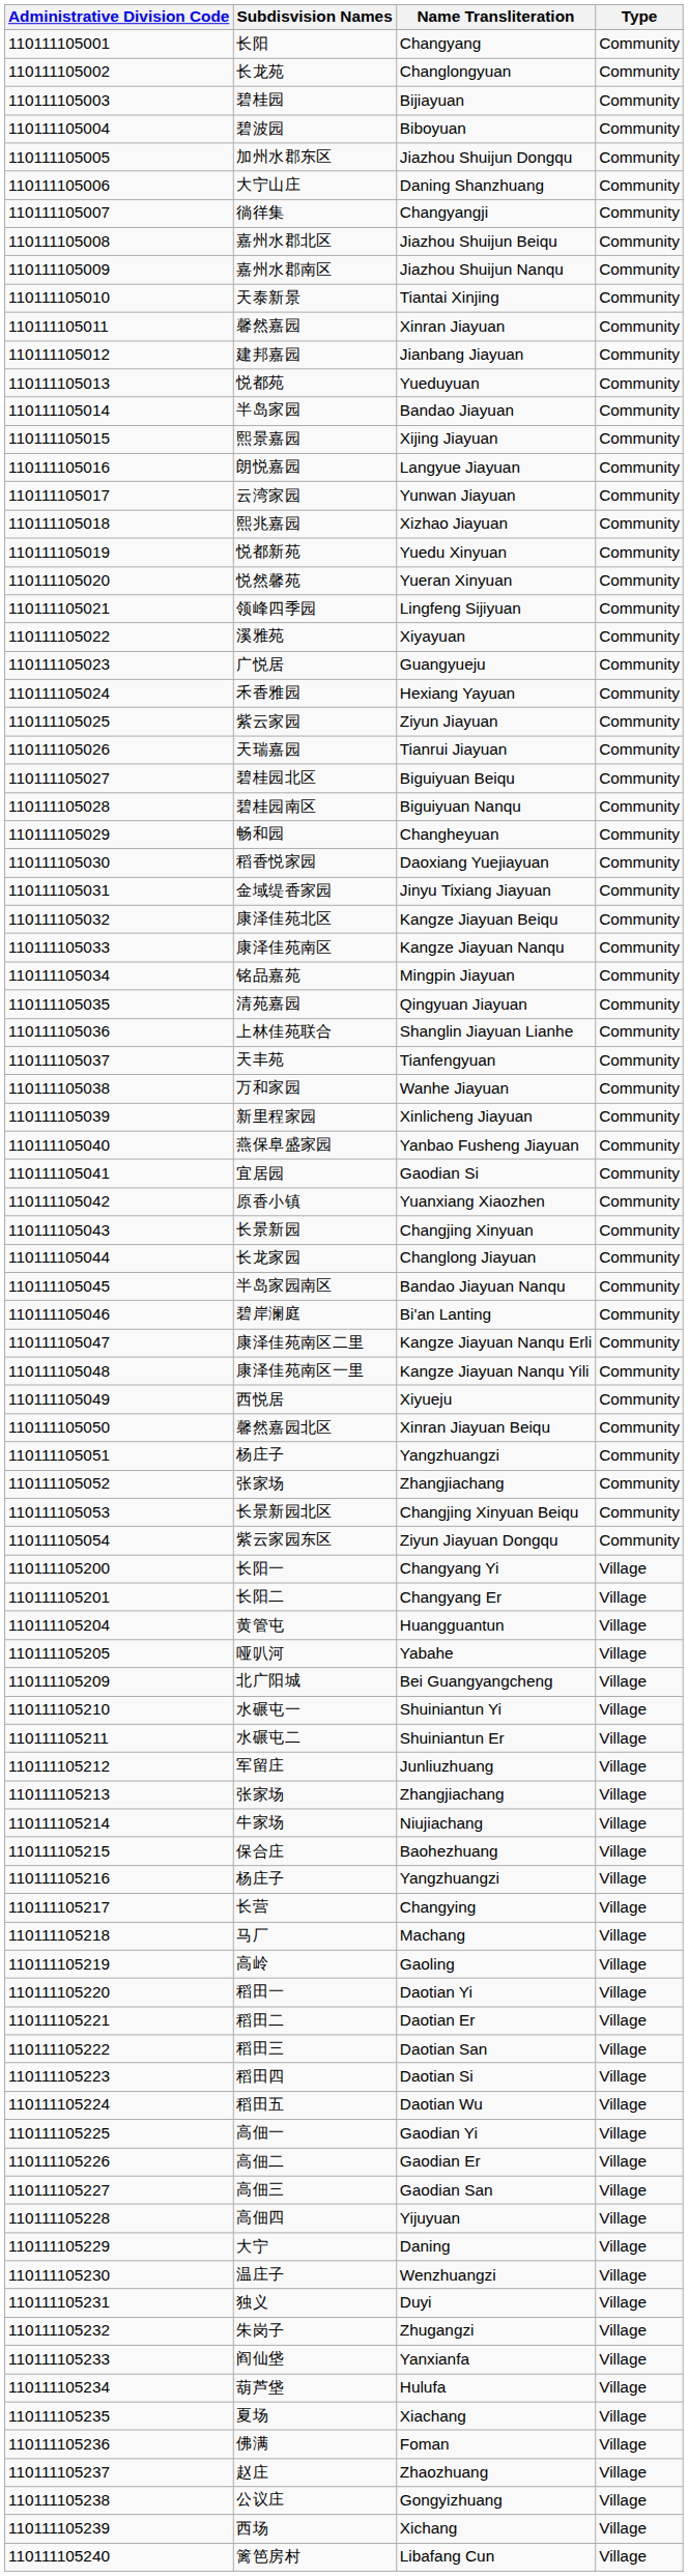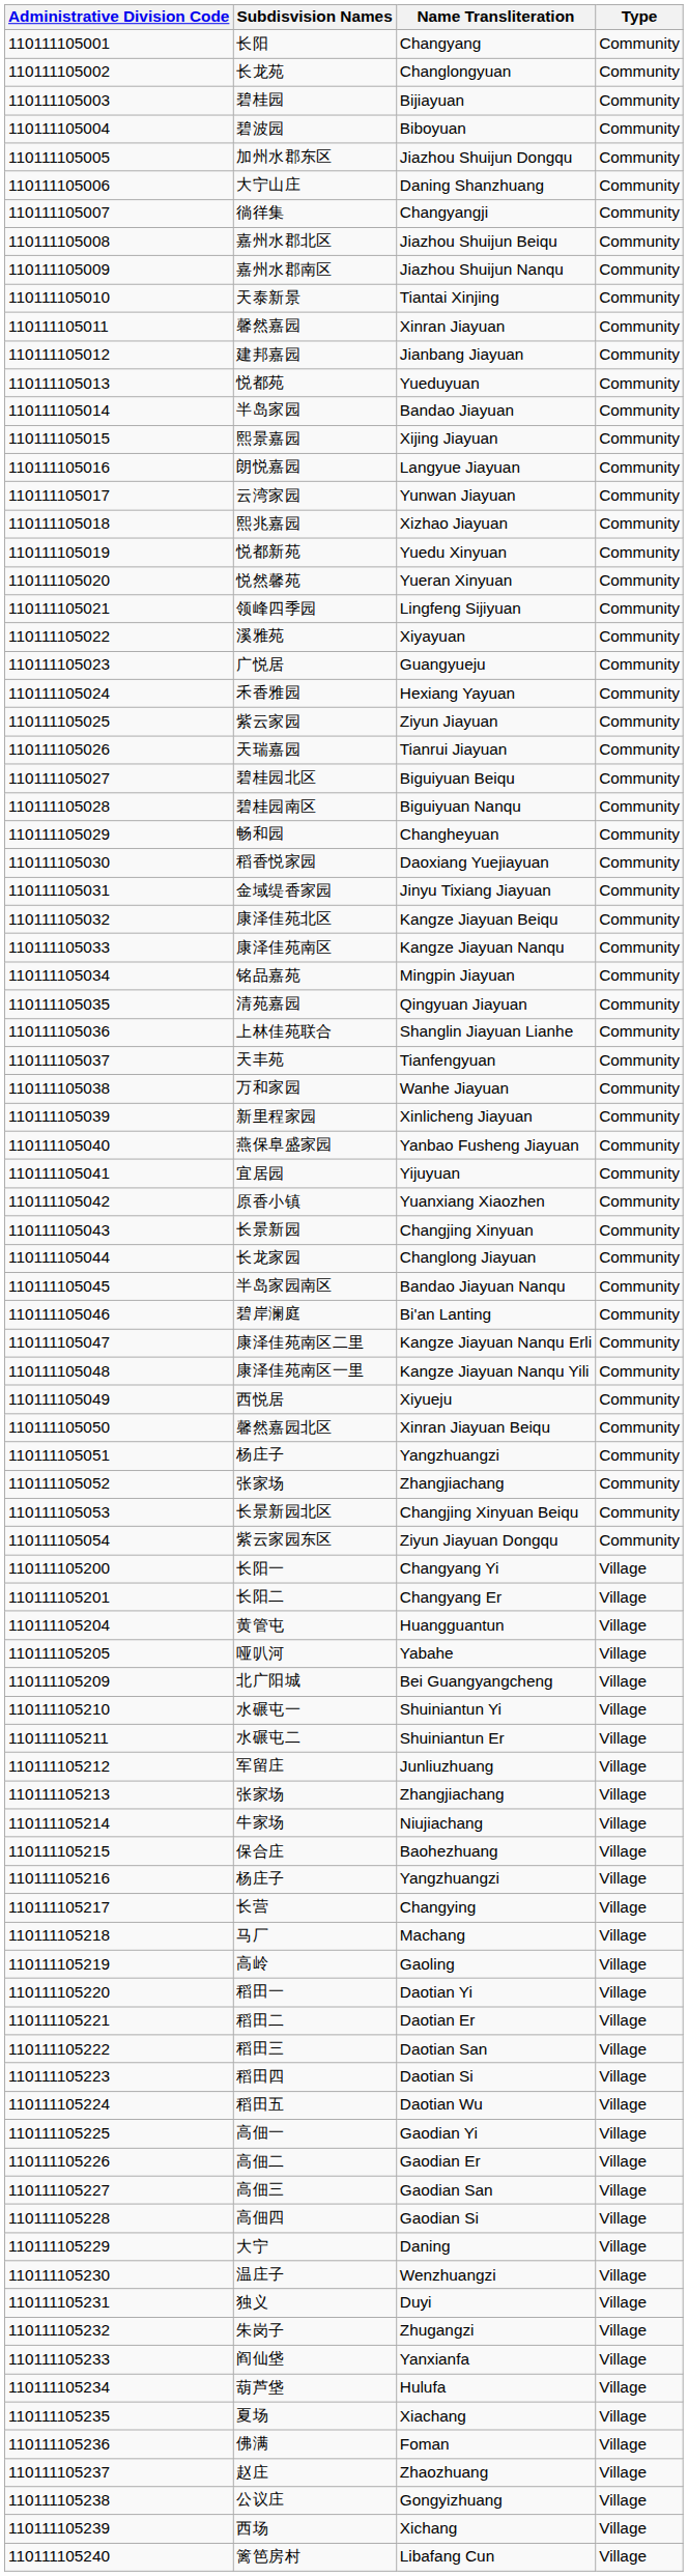宜居园 | Name Transliteration: Gaodian Si -> Yijuyuan
高佃四 | Name Transliteration: Yijuyuan -> Gaodian Si
